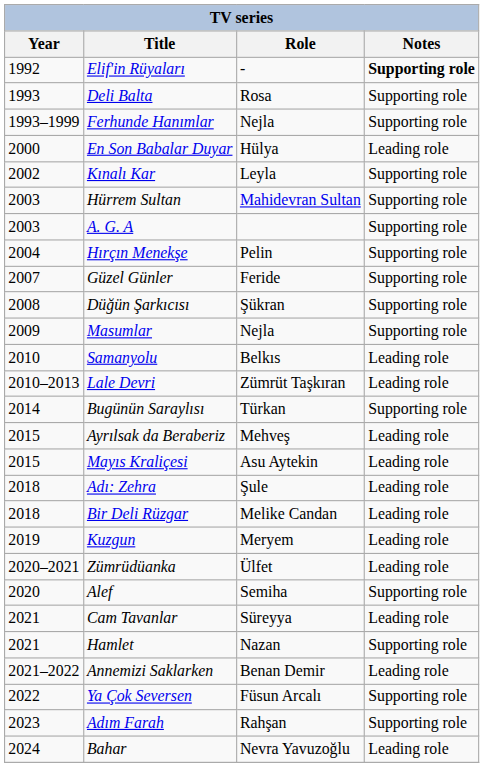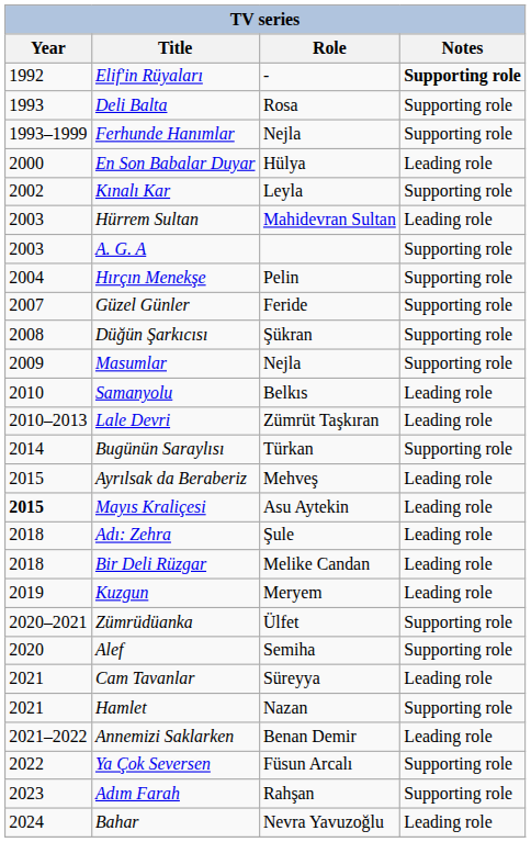Hürrem Sultan | Notes: Supporting role -> Leading role
Mayıs Kraliçesi | Year: normal -> bold
Zümrüdüanka | Notes: Leading role -> Supporting role
